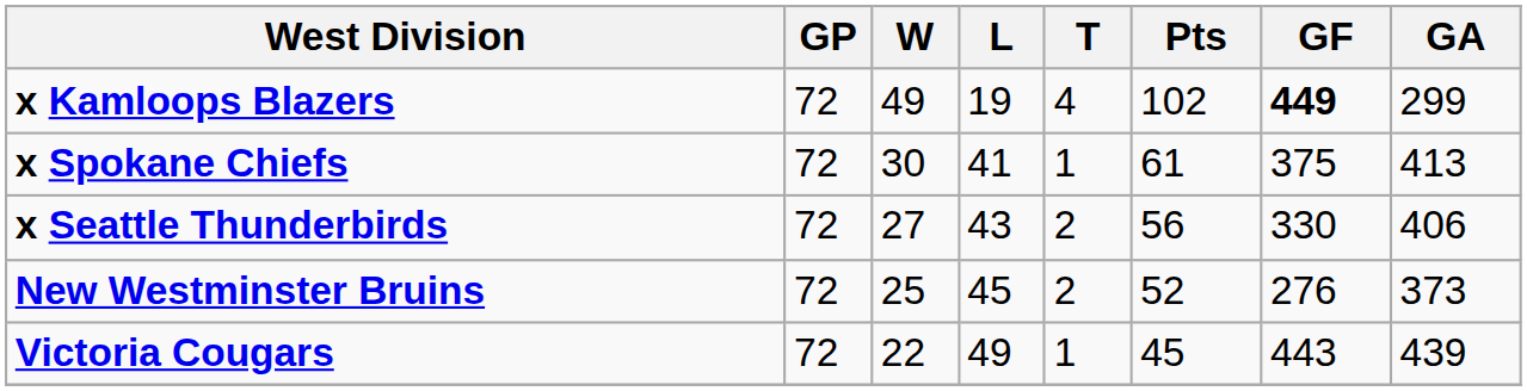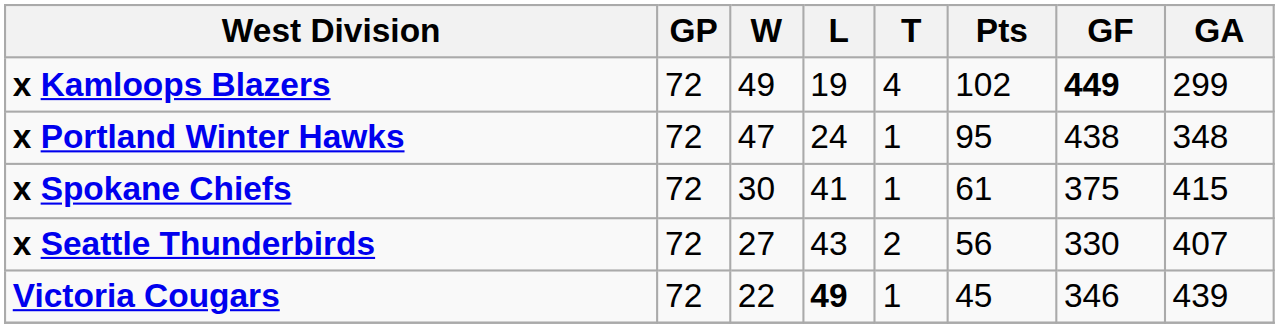+ row: x Portland Winter Hawks | 72 | 47 | 24 | 1 | 95 | 438 | 348
x Spokane Chiefs | GA: 413 -> 415
x Seattle Thunderbirds | GA: 406 -> 407
- row: New Westminster Bruins | 72 | 25 | 45 | 2 | 52 | 276 | 373
Victoria Cougars | L: normal -> bold
Victoria Cougars | GF: 443 -> 346
